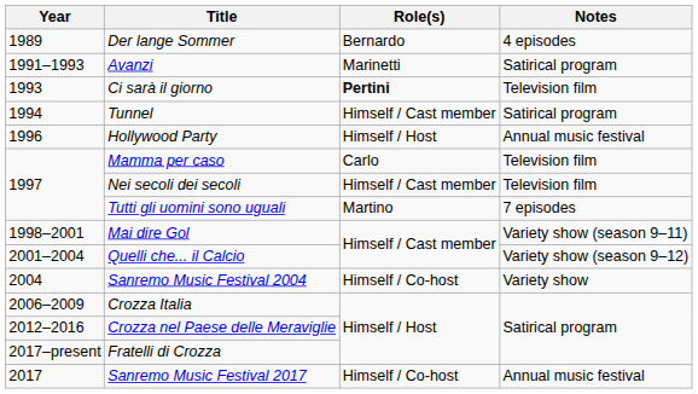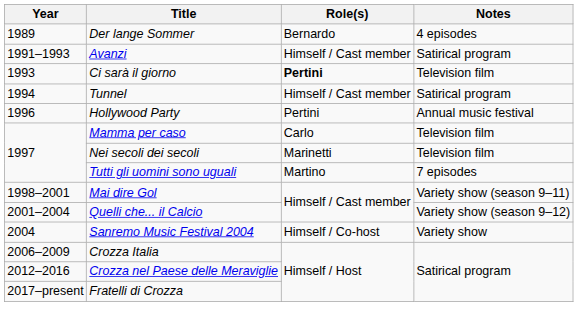Avanzi | Role(s): Marinetti -> Himself / Cast member
Hollywood Party | Role(s): Himself / Host -> Pertini
Nei secoli dei secoli | Role(s): Himself / Cast member -> Marinetti
- row: 2017 | Sanremo Music Festival 2017 | Himself / Co-host | Annual music festival
